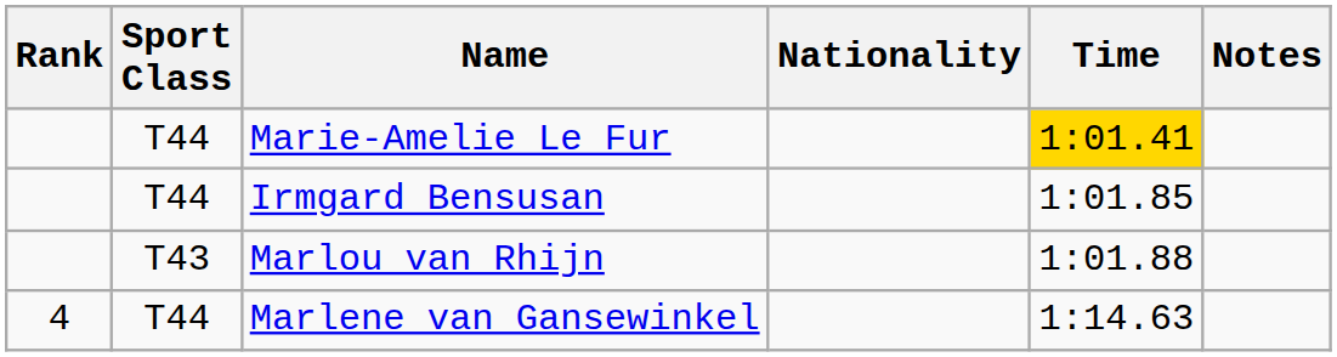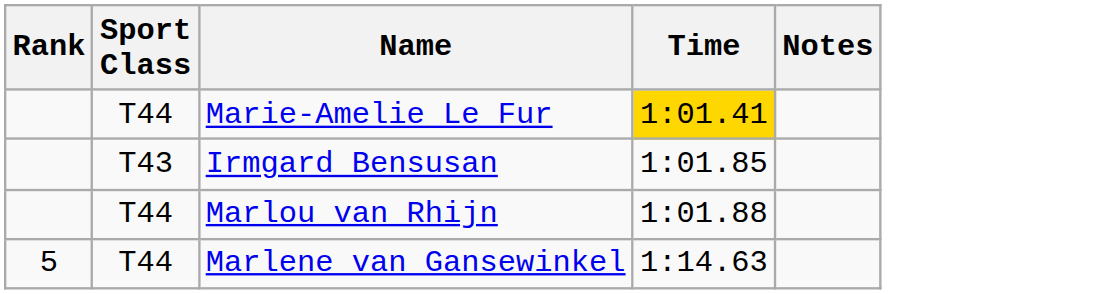- column: Nationality
Irmgard Bensusan | Sport Class: T44 -> T43
Marlou van Rhijn | Sport Class: T43 -> T44
Marlene van Gansewinkel | Rank: 4 -> 5
